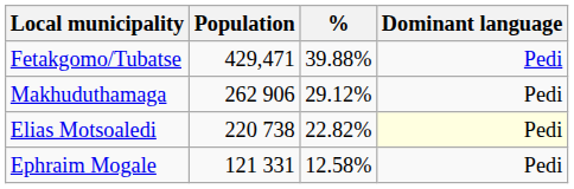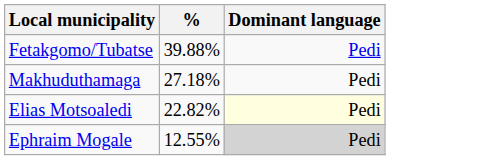- column: Population | 429,471 | 262 906 | 220 738 | 121 331
Makhuduthamaga | %: 29.12% -> 27.18%
Ephraim Mogale | %: 12.58% -> 12.55%
Ephraim Mogale | Dominant language: no background -> lightgrey background
